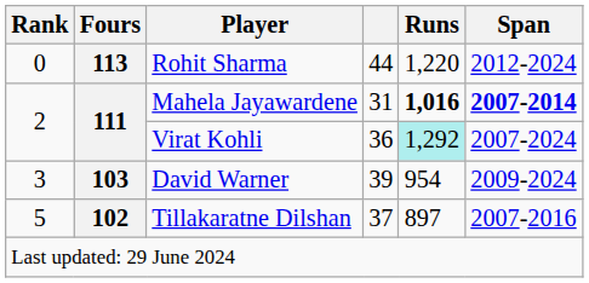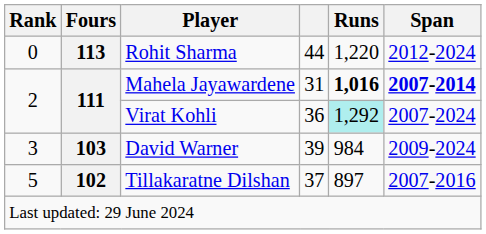David Warner | Runs: 954 -> 984
